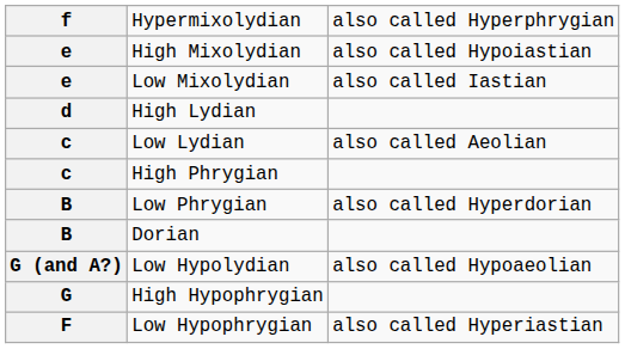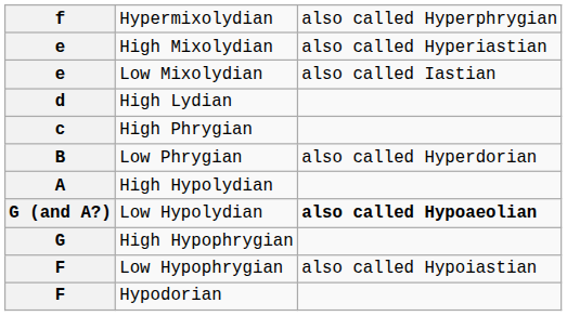High Mixolydian | column 3: also called Hypoiastian -> also called Hyperiastian
- row: c | Low Lydian | also called Aeolian
- row: B | Dorian
+ row: A | High Hypolydian
Low Hypolydian | column 3: normal -> bold
Low Hypophrygian | column 3: also called Hyperiastian -> also called Hypoiastian
+ row: F | Hypodorian
